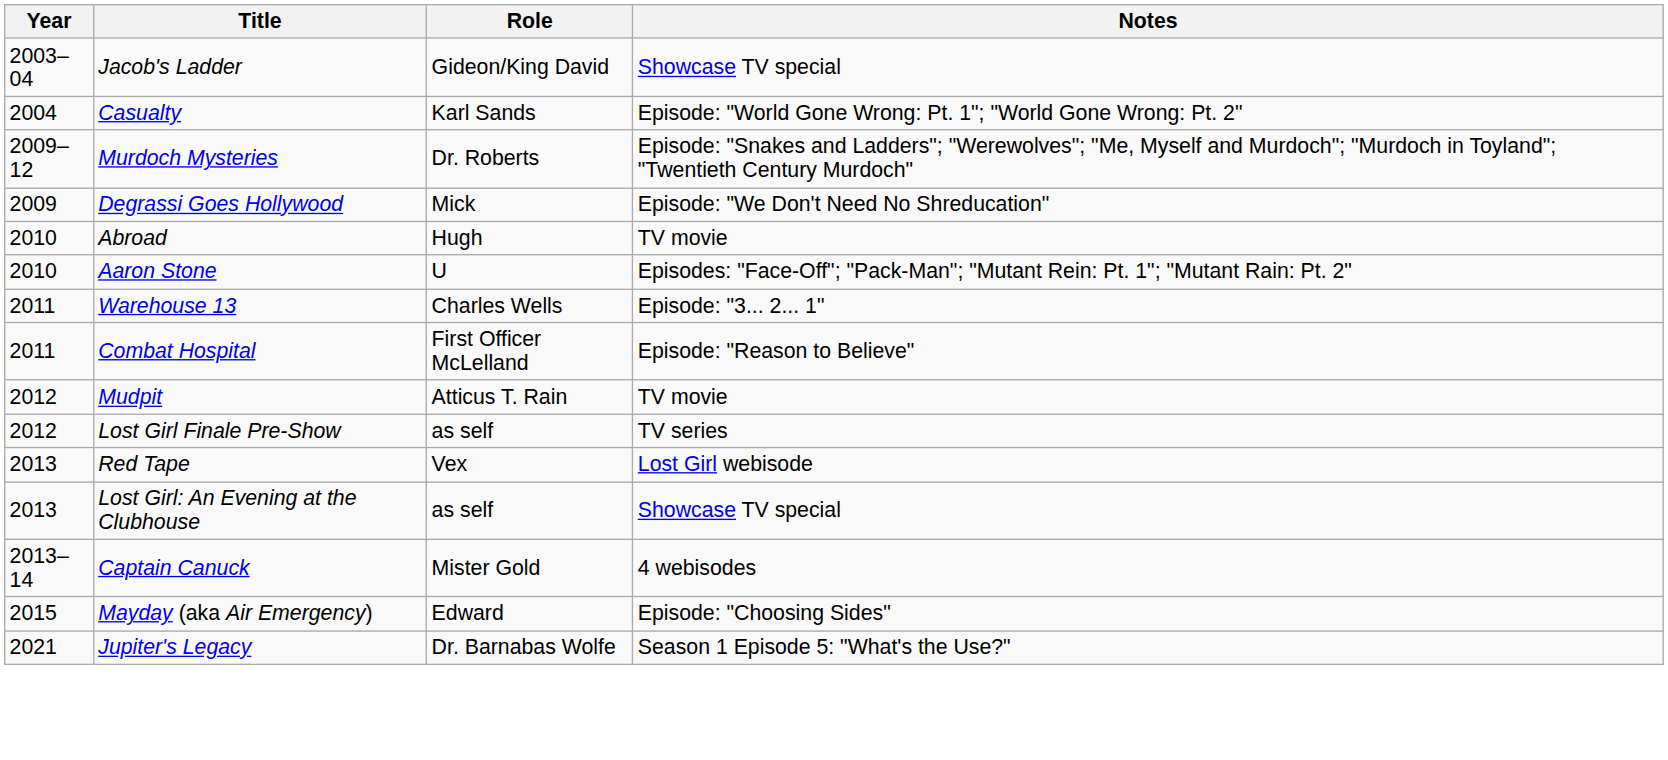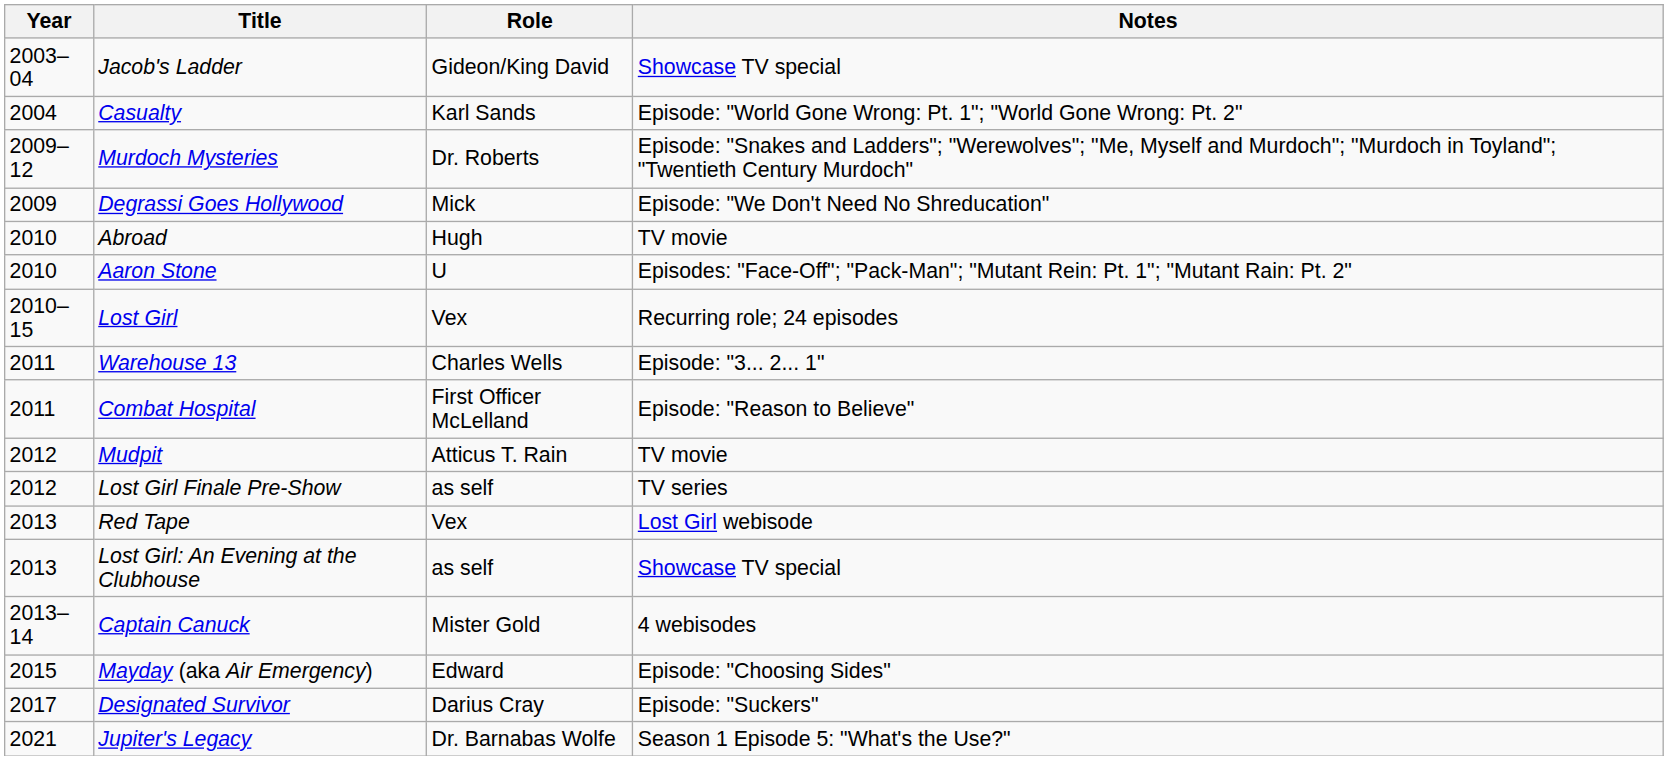+ row: 2010–15 | Lost Girl | Vex | Recurring role; 24 episodes
+ row: 2017 | Designated Survivor | Darius Cray | Episode: "Suckers"
